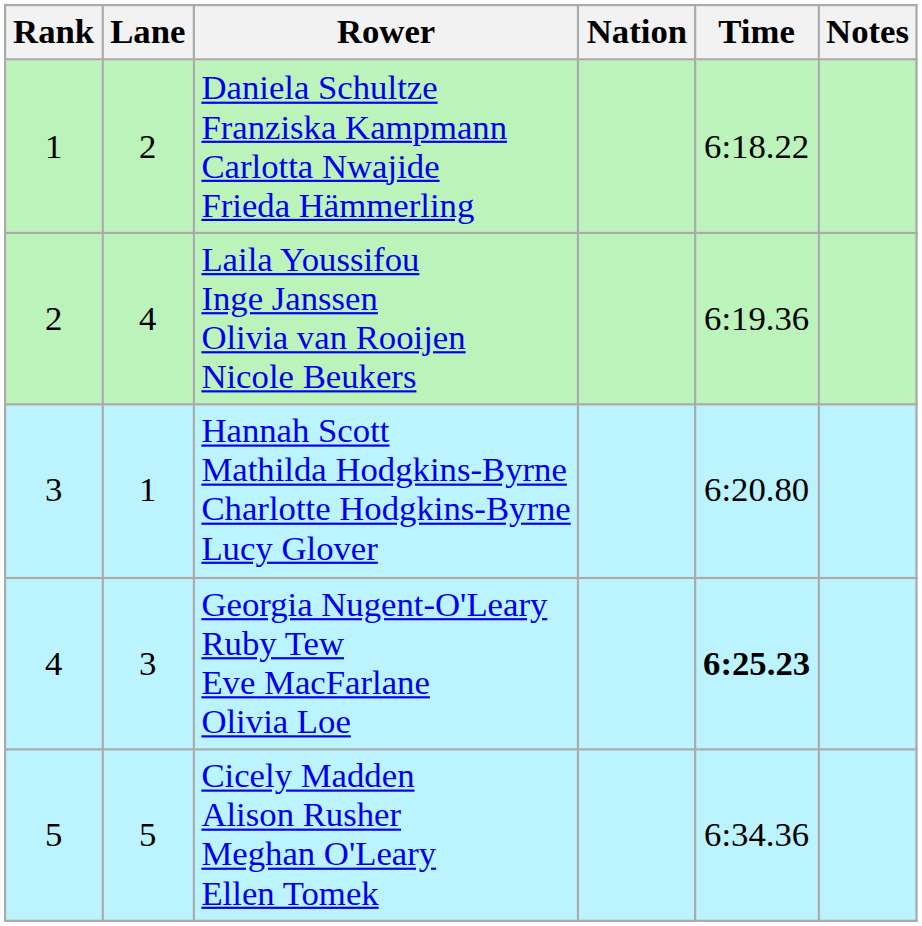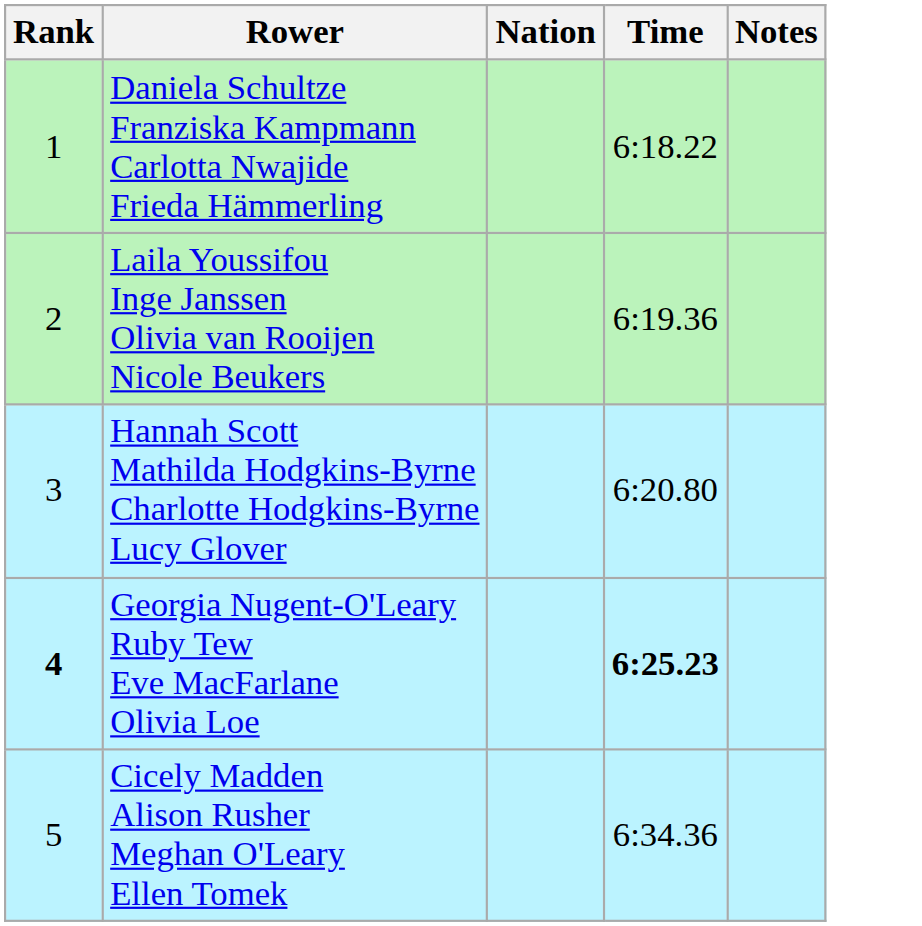- column: Lane | 2 | 4 | 1 | 3 | 5
Georgia Nugent-O'Leary Ruby Tew Eve MacFarlane Olivia Loe | Rank: normal -> bold
